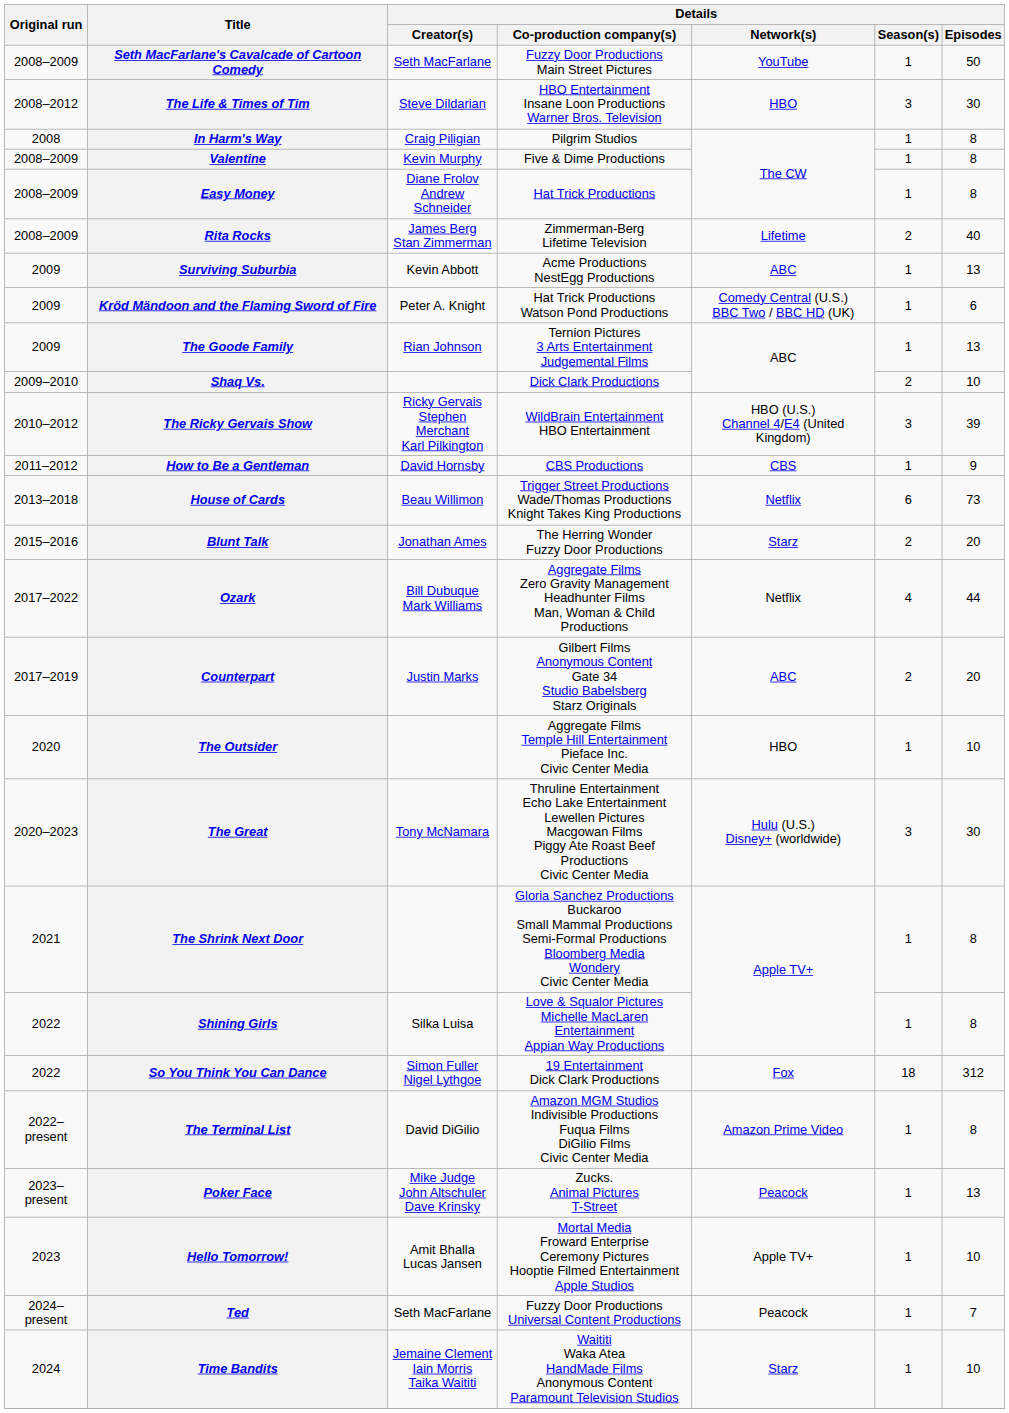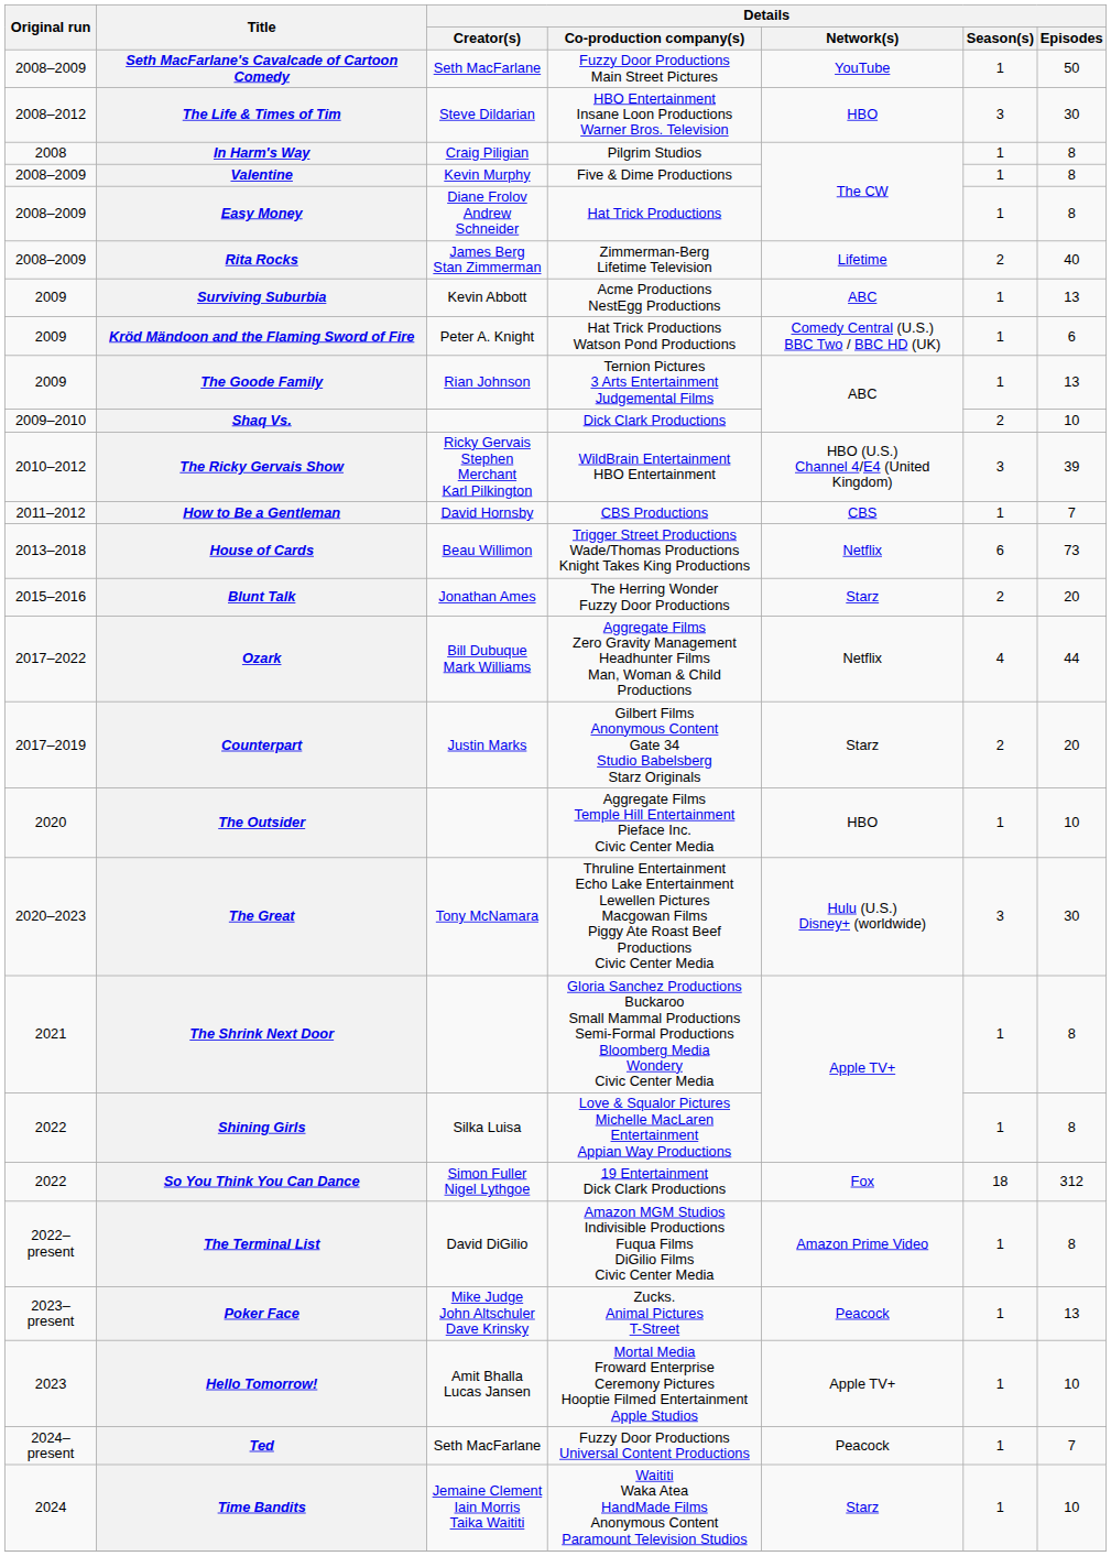How to Be a Gentleman | Details / Episodes: 9 -> 7
Counterpart | Details / Network(s): ABC -> Starz
